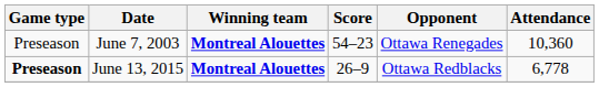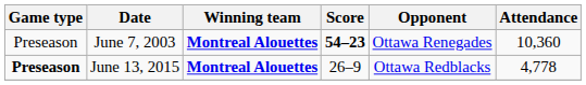June 7, 2003 | Score: normal -> bold
June 13, 2015 | Attendance: 6,778 -> 4,778
